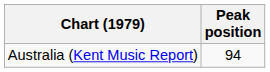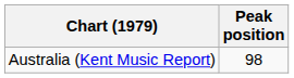Australia (Kent Music Report) | Peak position: 94 -> 98
